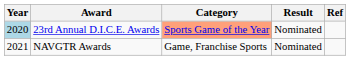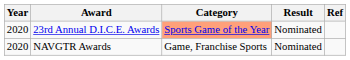23rd Annual D.I.C.E. Awards | Year: lightblue background -> no background
NAVGTR Awards | Year: 2021 -> 2020
